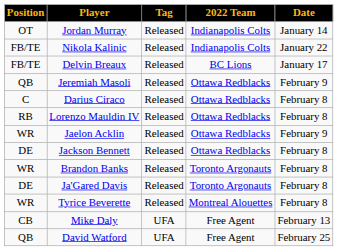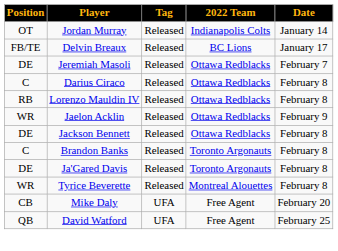- row: FB/TE | Nikola Kalinic | Released | Indianapolis Colts | January 22
Jeremiah Masoli | Position: QB -> DE
Jeremiah Masoli | Date: February 9 -> February 7
Brandon Banks | Position: WR -> C
Mike Daly | Date: February 13 -> February 20
